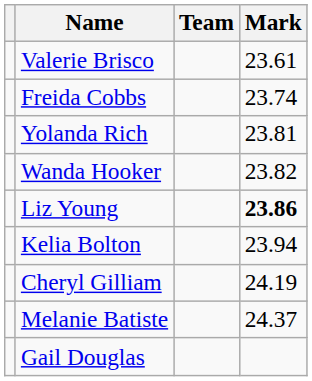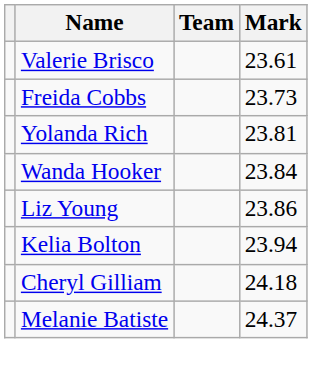Freida Cobbs | Mark: 23.74 -> 23.73
Wanda Hooker | Mark: 23.82 -> 23.84
Liz Young | Mark: bold -> normal
Cheryl Gilliam | Mark: 24.19 -> 24.18
- row: Gail Douglas
